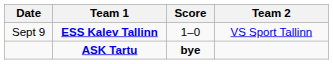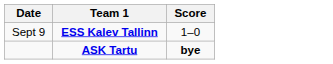- column: Team 2 | VS Sport Tallinn
